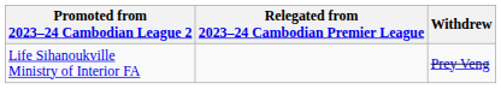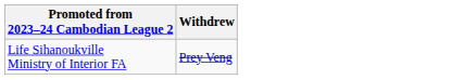- column: Relegated from 2023–24 Cambodian Premier League
